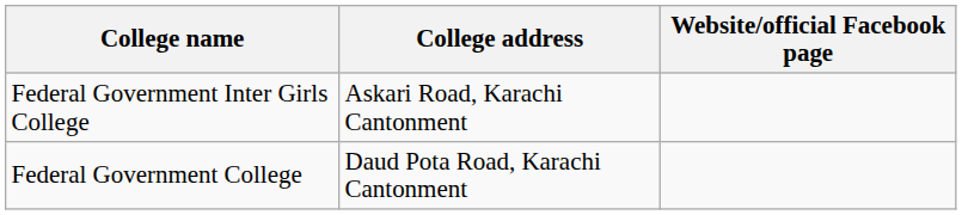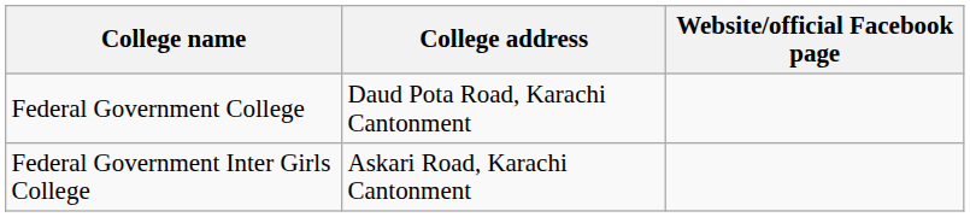rows swapped: Federal Government College <-> Federal Government Inter Girls College
